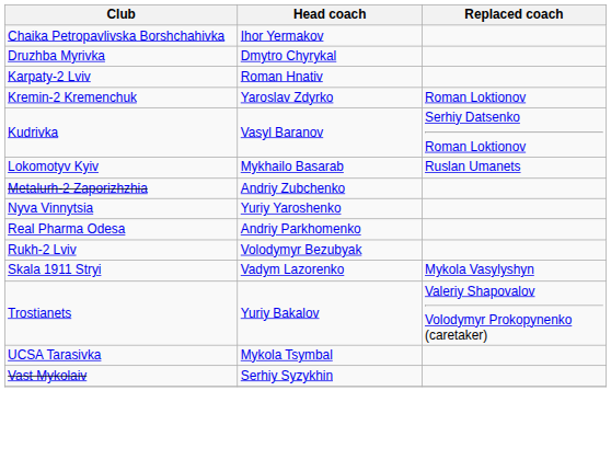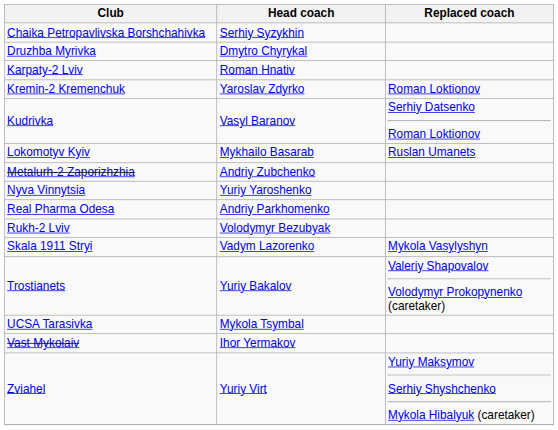Chaika Petropavlivska Borshchahivka | Head coach: Ihor Yermakov -> Serhiy Syzykhin
Vast Mykolaiv | Head coach: Serhiy Syzykhin -> Ihor Yermakov
+ row: Zviahel | Yuriy Virt | Yuriy Maksymov Serhiy Shyshchenko Mykola Hibalyuk (caretaker)
